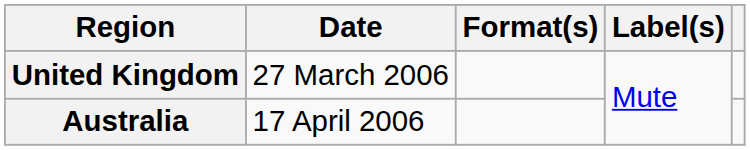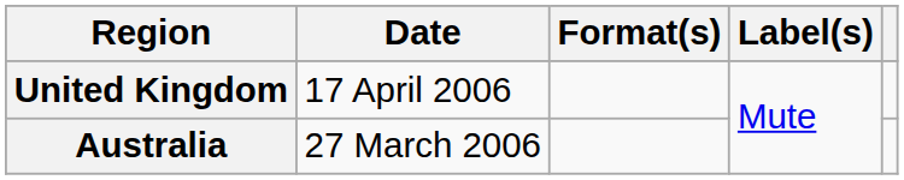United Kingdom | Date: 27 March 2006 -> 17 April 2006
Australia | Date: 17 April 2006 -> 27 March 2006
